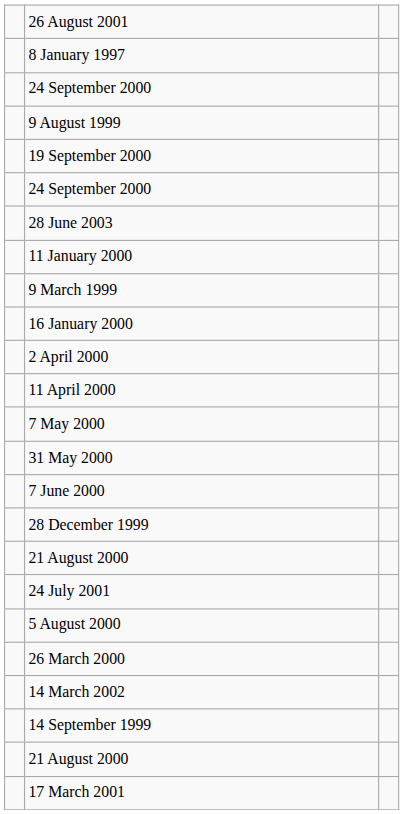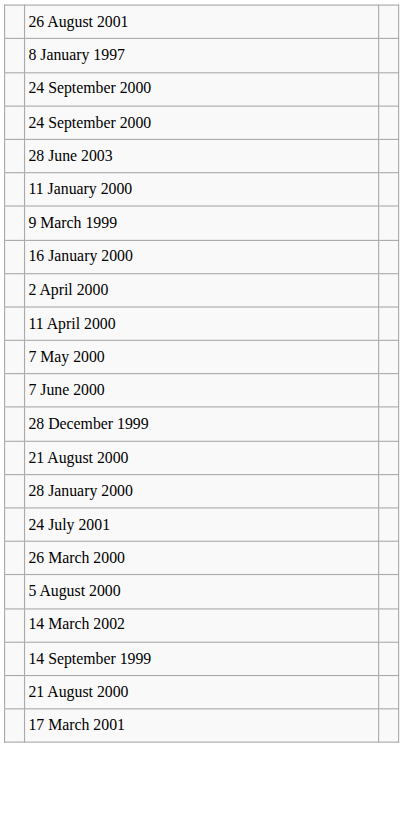- row: 9 August 1999
- row: 19 September 2000
- row: 31 May 2000
+ row: 28 January 2000
rows swapped: 26 March 2000 <-> 5 August 2000
